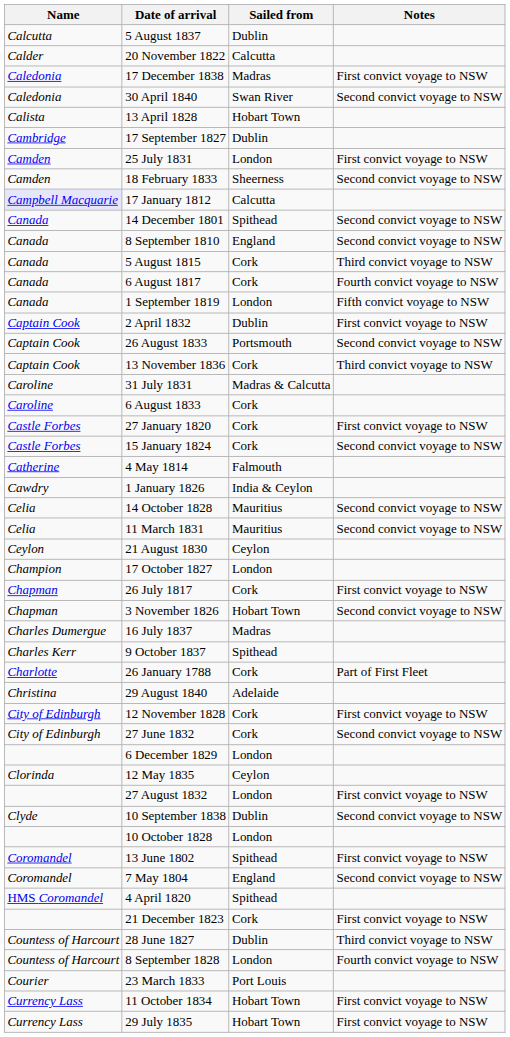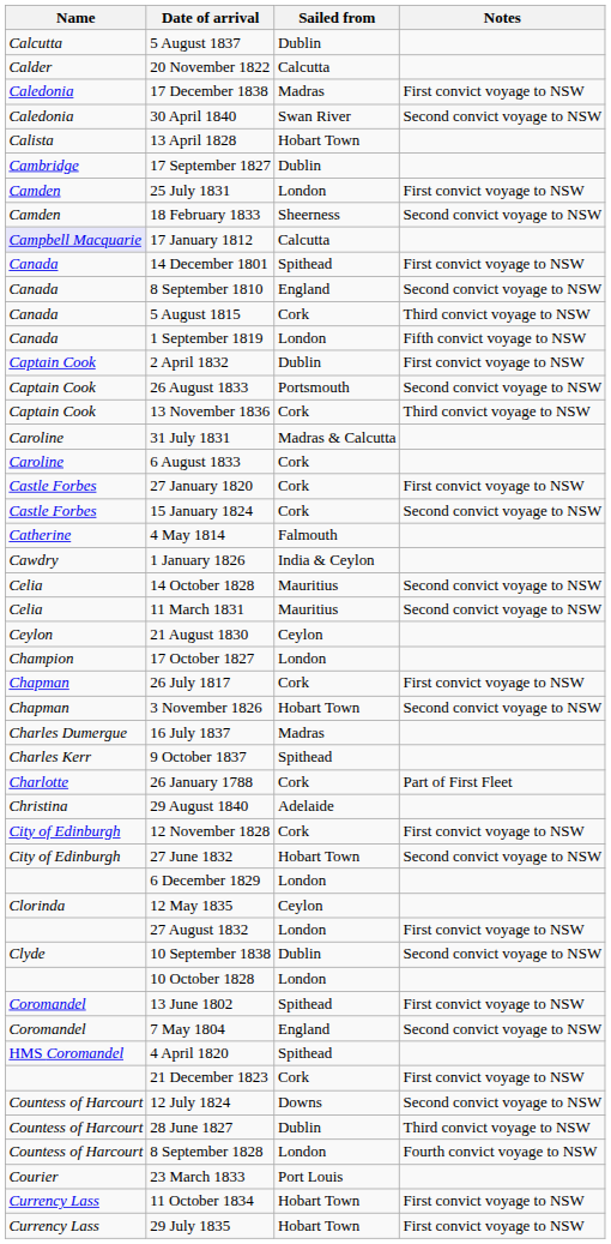14 December 1801 | Notes: Second convict voyage to NSW -> First convict voyage to NSW
- row: Canada | 6 August 1817 | Cork | Fourth convict voyage to NSW
27 June 1832 | Sailed from: Cork -> Hobart Town
+ row: Countess of Harcourt | 12 July 1824 | Downs | Second convict voyage to NSW
